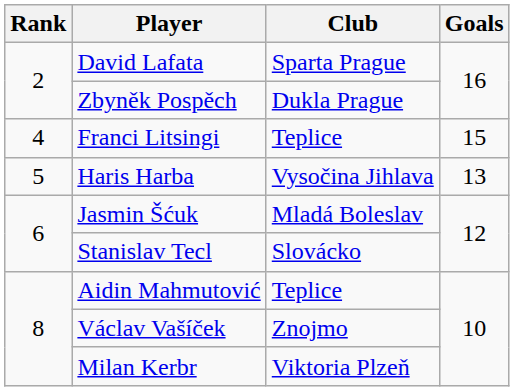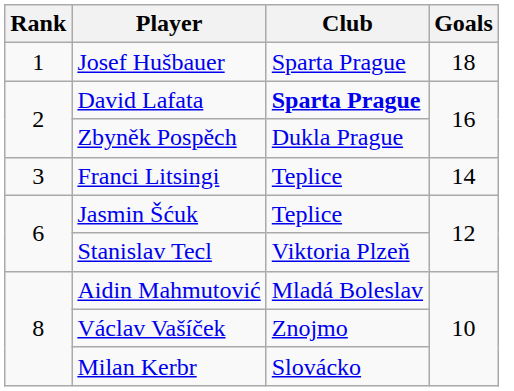+ row: 1 | Josef Hušbauer | Sparta Prague | 18
David Lafata | Club: normal -> bold
Franci Litsingi | Rank: 4 -> 3
Franci Litsingi | Goals: 15 -> 14
- row: 5 | Haris Harba | Vysočina Jihlava | 13
Jasmin Šćuk | Club: Mladá Boleslav -> Teplice
Stanislav Tecl | Club: Slovácko -> Viktoria Plzeň
Aidin Mahmutović | Club: Teplice -> Mladá Boleslav
Milan Kerbr | Club: Viktoria Plzeň -> Slovácko
